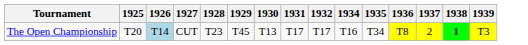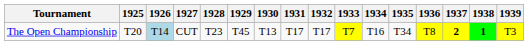+ column: 1933 | T7
The Open Championship | 1937: normal -> bold
